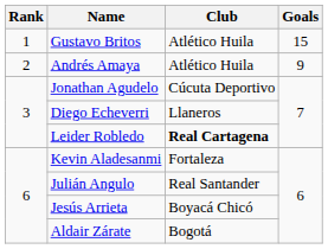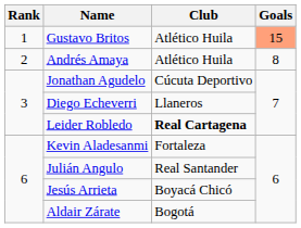Gustavo Britos | Goals: no background -> lightsalmon background
Andrés Amaya | Goals: 9 -> 8
